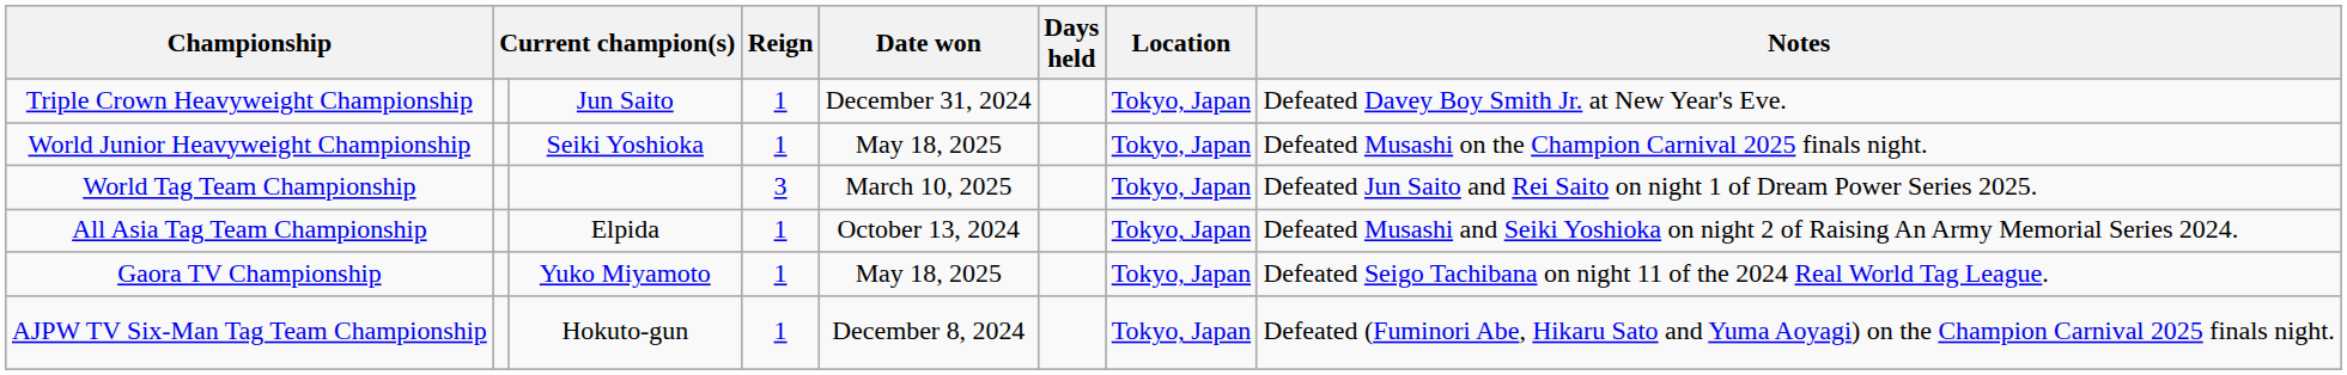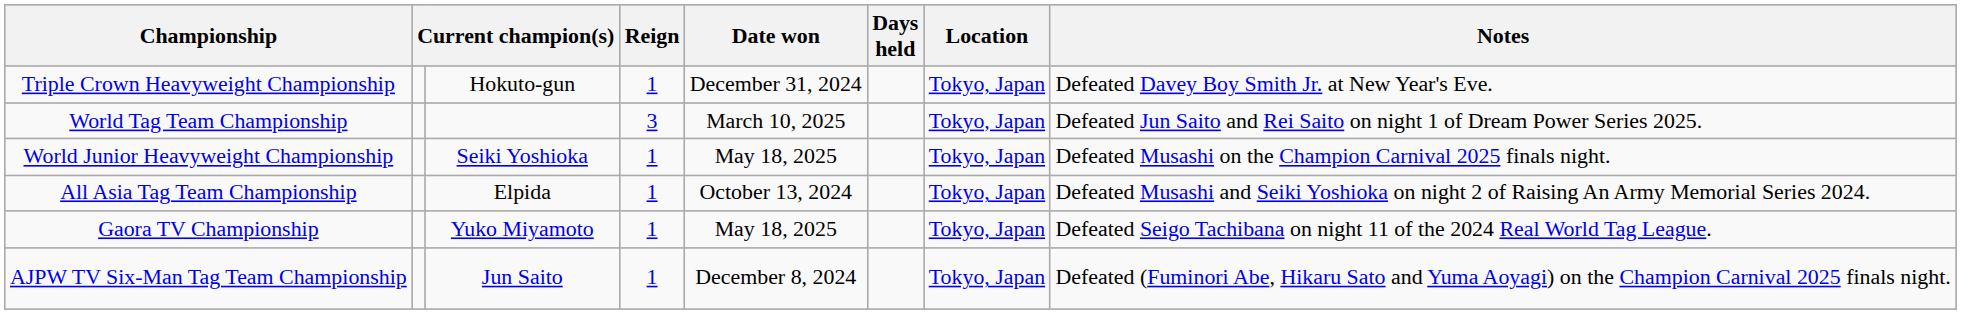Triple Crown Heavyweight Championship | column 3: Jun Saito -> Hokuto-gun
rows swapped: World Tag Team Championship <-> World Junior Heavyweight Championship
AJPW TV Six-Man Tag Team Championship | column 3: Hokuto-gun -> Jun Saito
